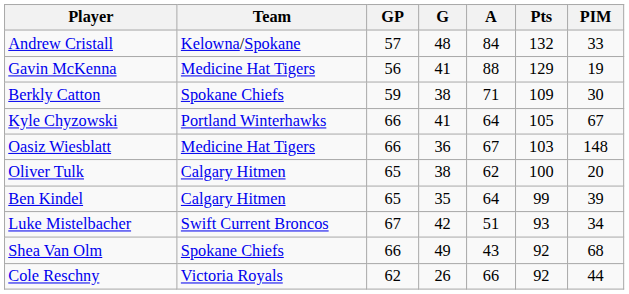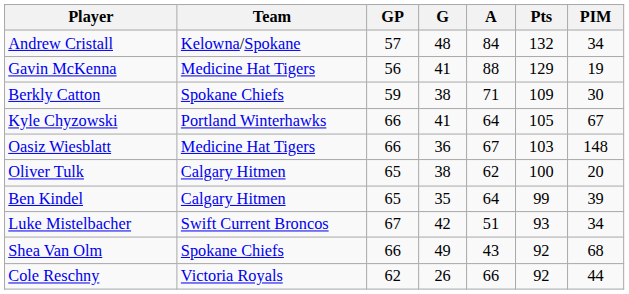Andrew Cristall | PIM: 33 -> 34
